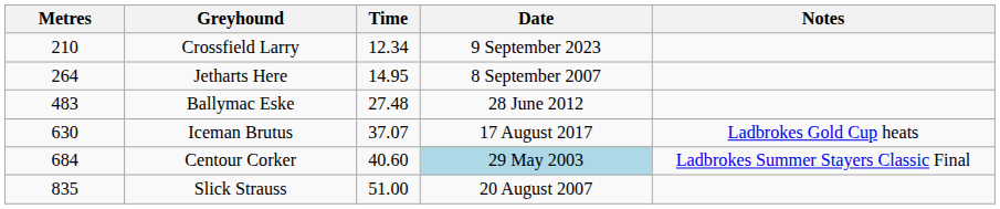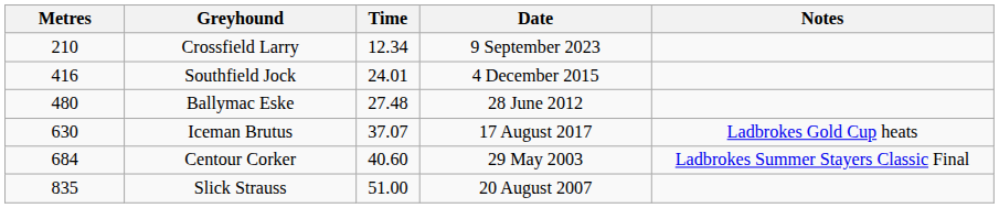- row: 264 | Jetharts Here | 14.95 | 8 September 2007
+ row: 416 | Southfield Jock | 24.01 | 4 December 2015
Ballymac Eske | Metres: 483 -> 480
Centour Corker | Date: lightblue background -> no background
